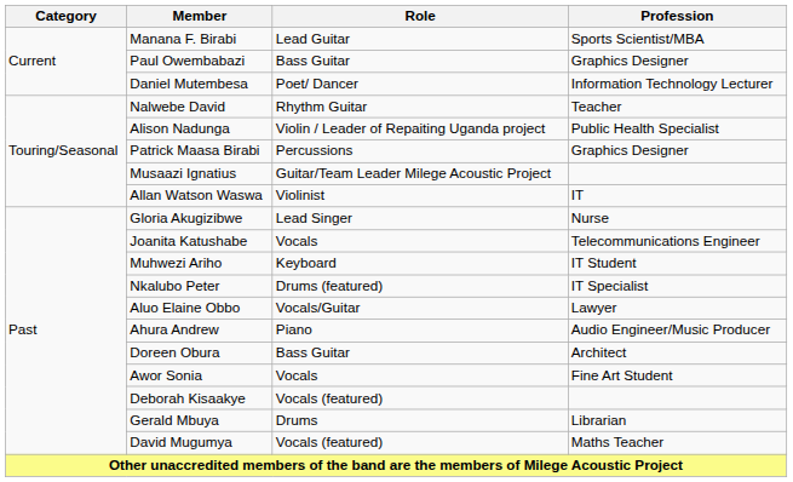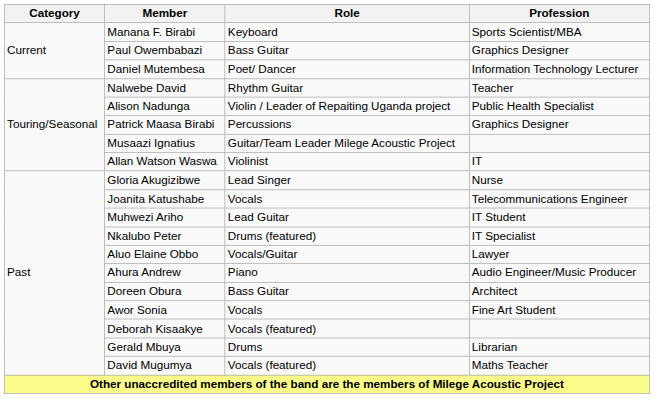Manana F. Birabi | Role: Lead Guitar -> Keyboard
Muhwezi Ariho | Role: Keyboard -> Lead Guitar
